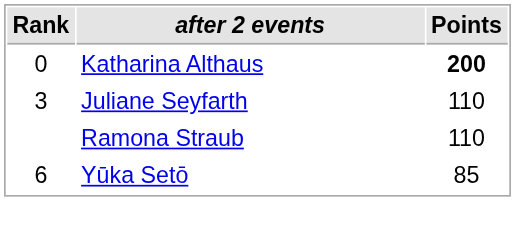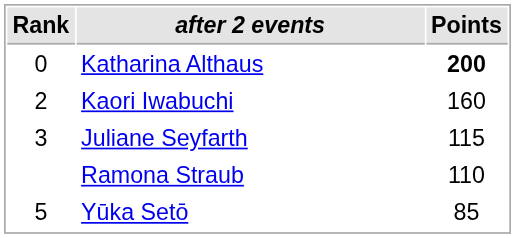+ row: 2 | Kaori Iwabuchi | 160
Juliane Seyfarth | Points: 110 -> 115
Yūka Setō | Rank: 6 -> 5
